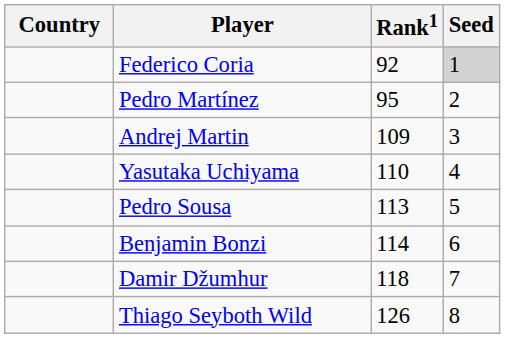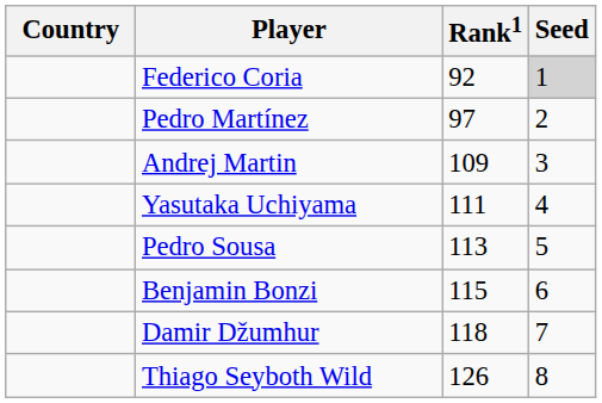Pedro Martínez | Rank1: 95 -> 97
Yasutaka Uchiyama | Rank1: 110 -> 111
Benjamin Bonzi | Rank1: 114 -> 115
